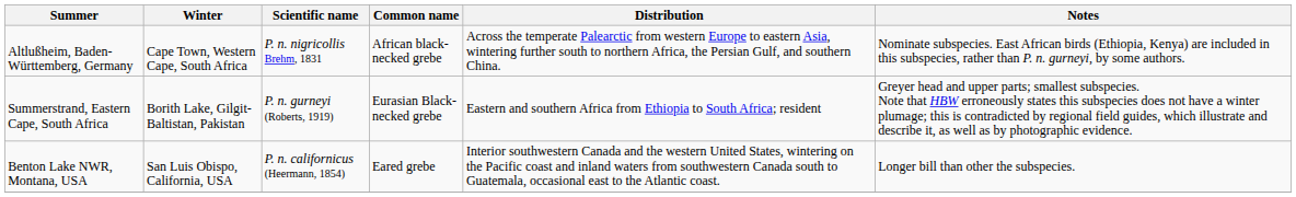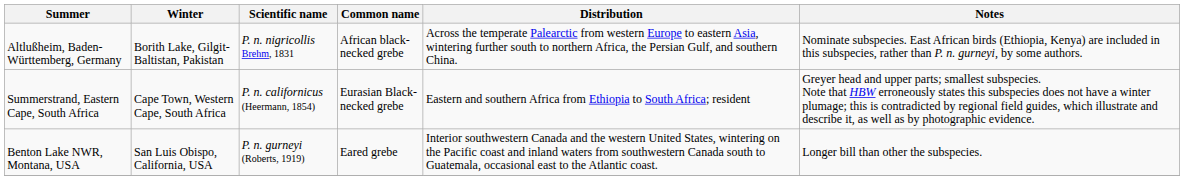Altlußheim, Baden-Württemberg, Germany | Winter: Cape Town, Western Cape, South Africa -> Borith Lake, Gilgit-Baltistan, Pakistan
Summerstrand, Eastern Cape, South Africa | Winter: Borith Lake, Gilgit-Baltistan, Pakistan -> Cape Town, Western Cape, South Africa
Summerstrand, Eastern Cape, South Africa | Scientific name: P. n. gurneyi (Roberts, 1919) -> P. n. californicus (Heermann, 1854)
Benton Lake NWR, Montana, USA | Scientific name: P. n. californicus (Heermann, 1854) -> P. n. gurneyi (Roberts, 1919)
